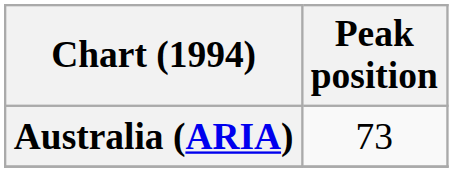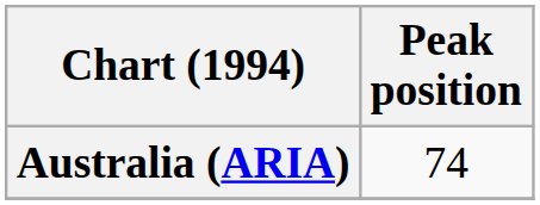Australia (ARIA) | Peak position: 73 -> 74
